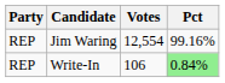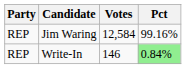Jim Waring | Votes: 12,554 -> 12,584
Write-In | Votes: 106 -> 146
